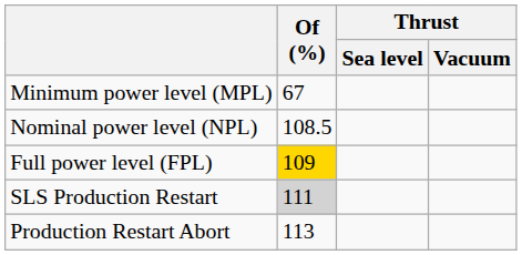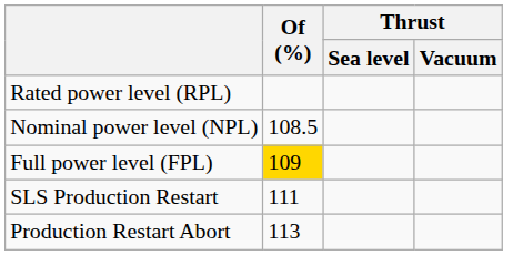- row: Minimum power level (MPL) | 67
+ row: Rated power level (RPL)
SLS Production Restart | Of (%): lightgrey background -> no background
